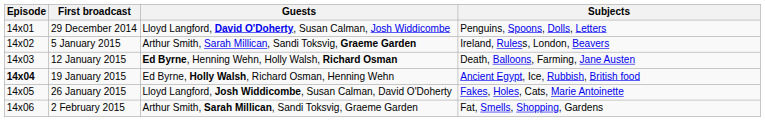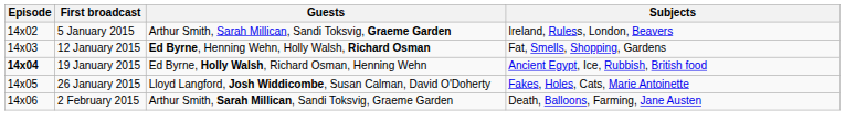- row: 14x01 | 29 December 2014 | Lloyd Langford, David O'Doherty, Susan Calman, Josh Widdicombe | Penguins, Spoons, Dolls, Letters
12 January 2015 | Subjects: Death, Balloons, Farming, Jane Austen -> Fat, Smells, Shopping, Gardens
2 February 2015 | Subjects: Fat, Smells, Shopping, Gardens -> Death, Balloons, Farming, Jane Austen
